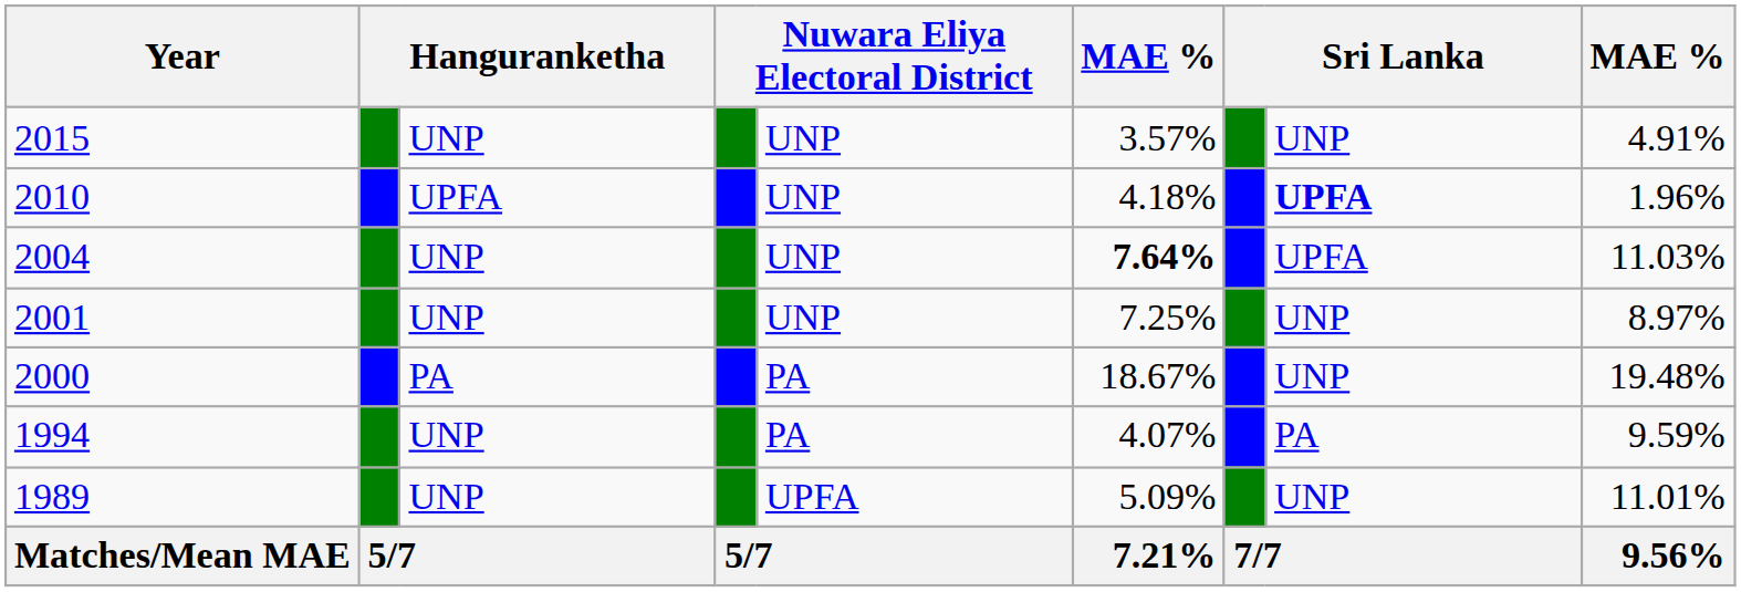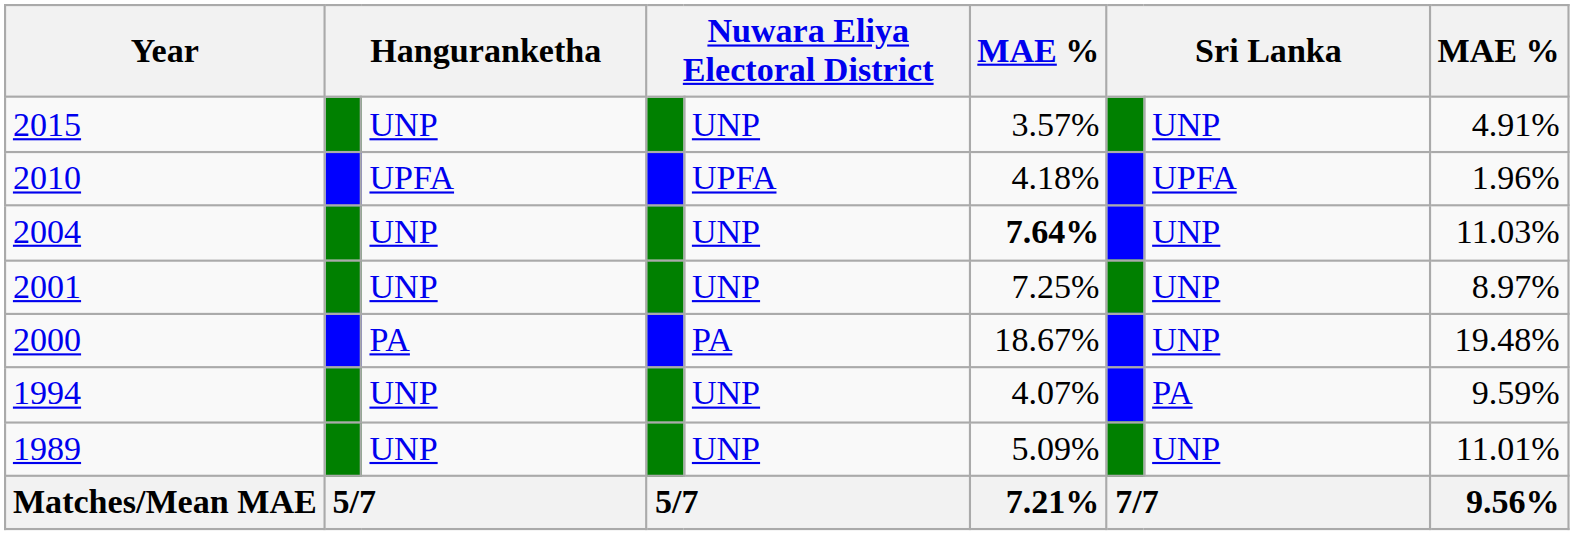2010 | column 5: UNP -> UPFA
2010 | column 8: bold -> normal
2004 | column 8: UPFA -> UNP
1994 | column 5: PA -> UNP
1989 | column 5: UPFA -> UNP
